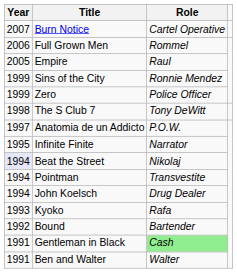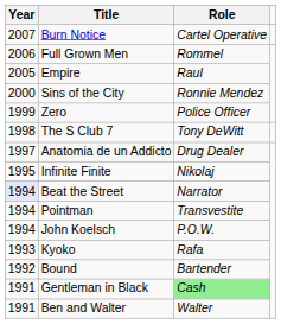Sins of the City | Year: 1999 -> 2000
Anatomia de un Addicto | Role: P.O.W. -> Drug Dealer
Infinite Finite | Role: Narrator -> Nikolaj
Beat the Street | Role: Nikolaj -> Narrator
John Koelsch | Role: Drug Dealer -> P.O.W.
